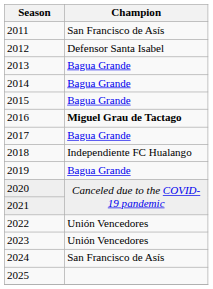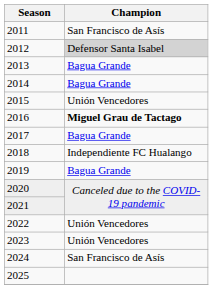2012 | Champion: no background -> lightgrey background
2015 | Champion: Bagua Grande -> Unión Vencedores
